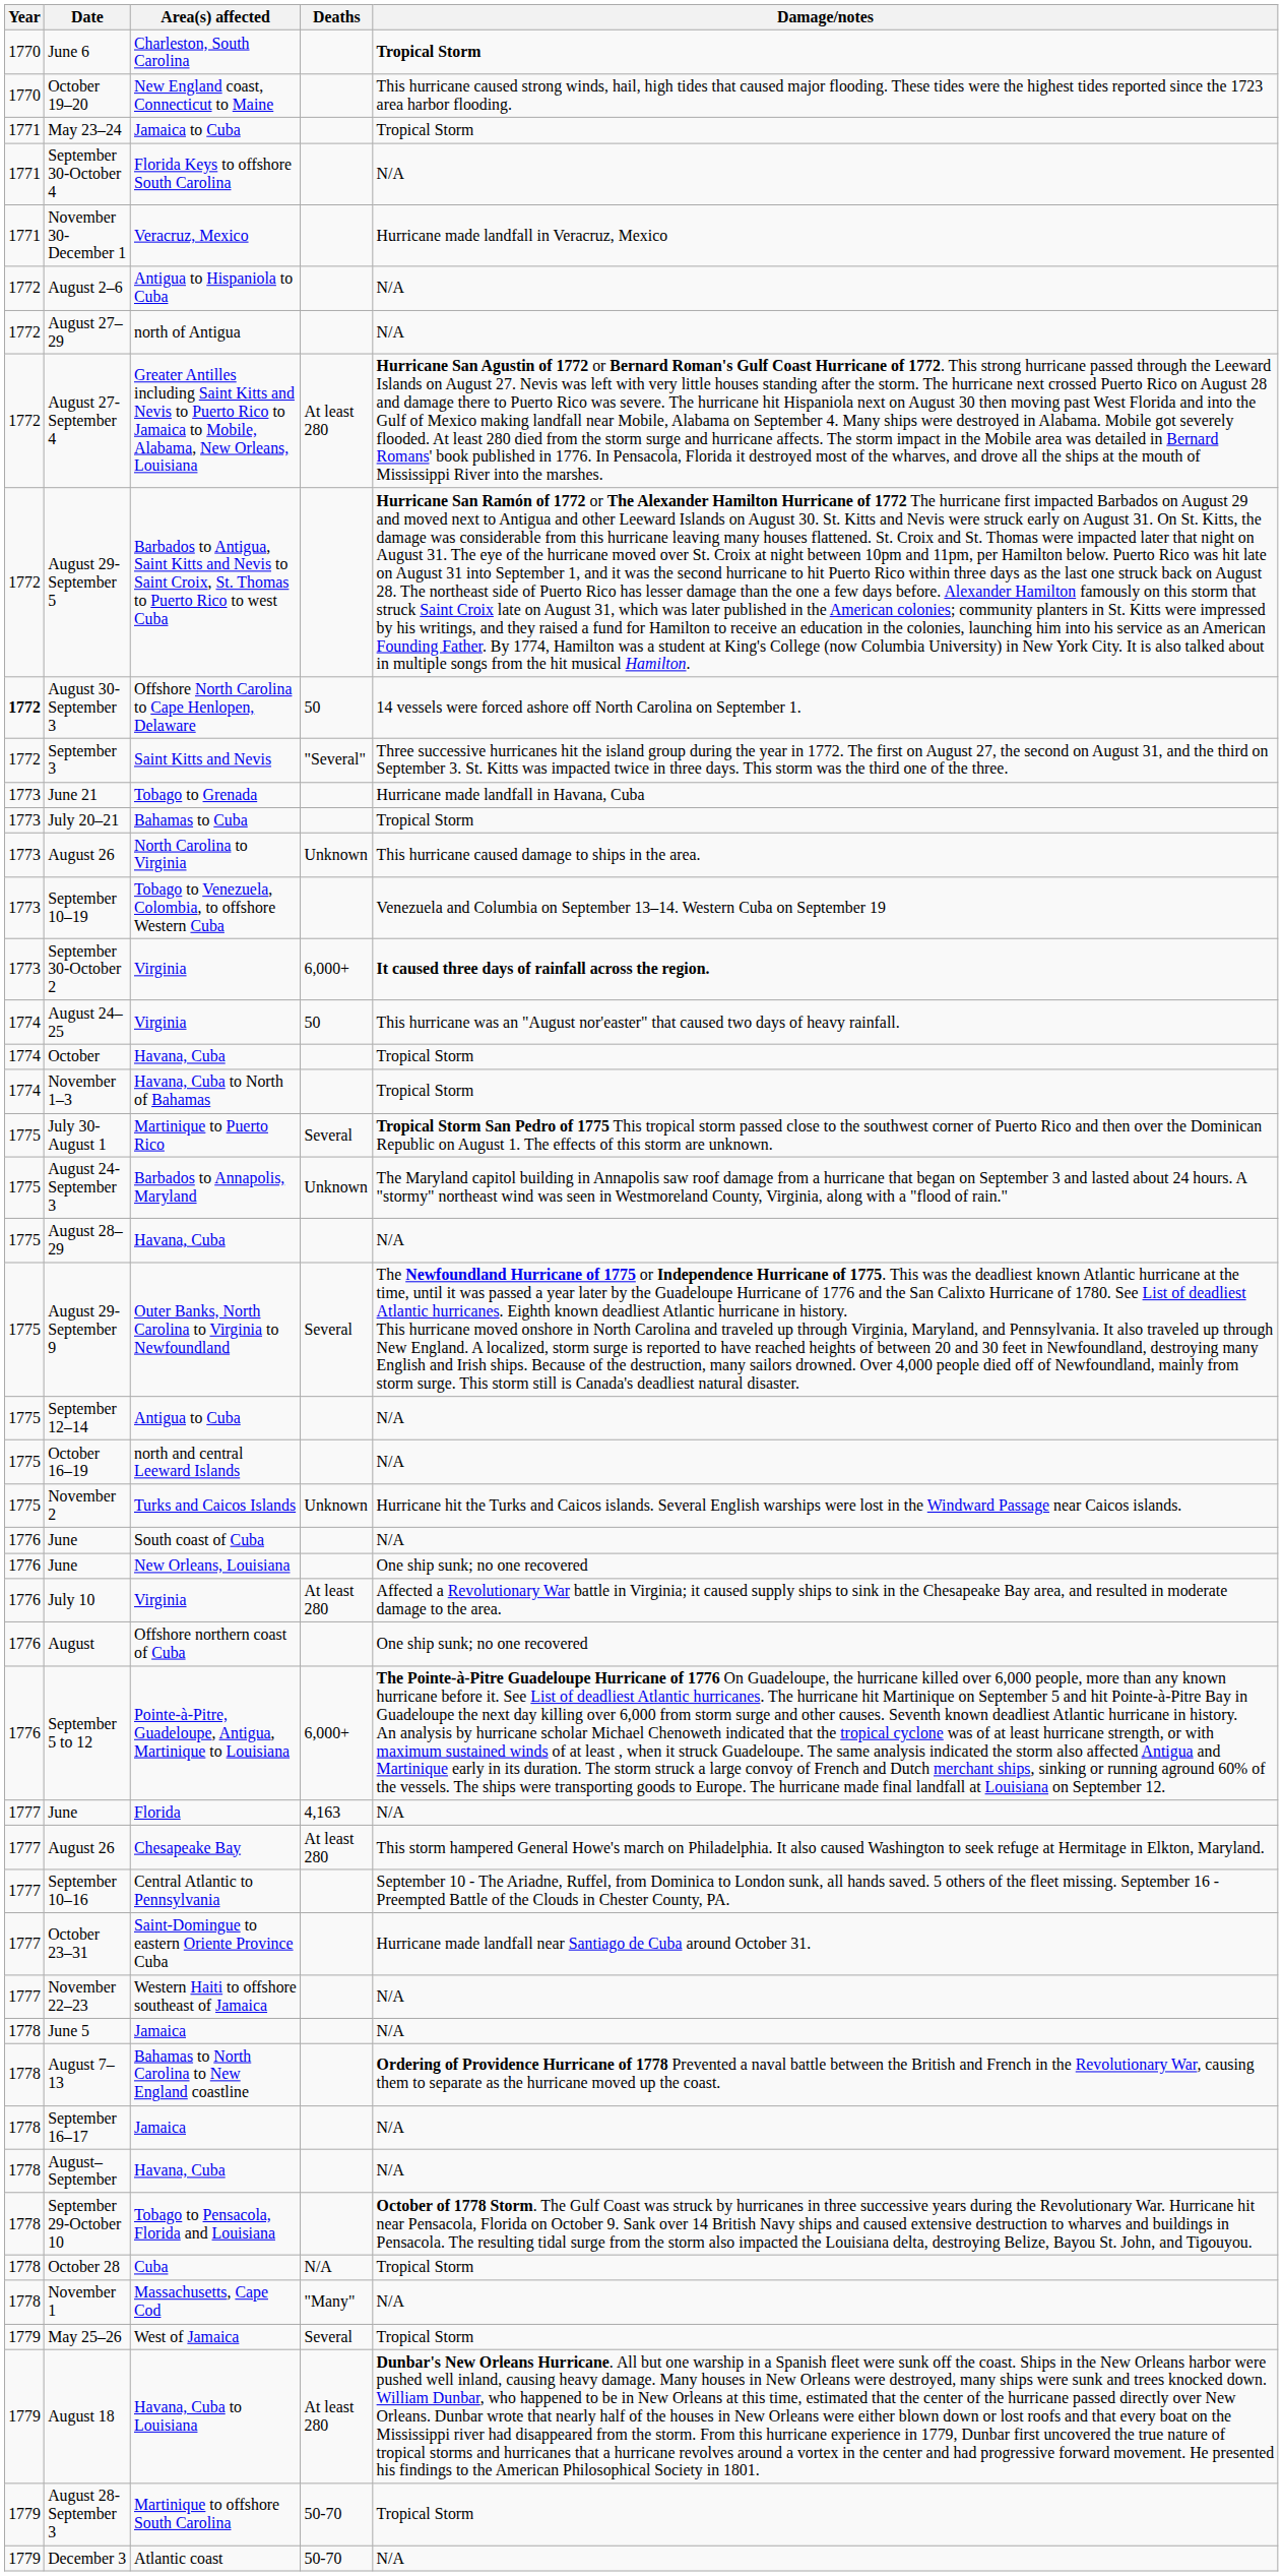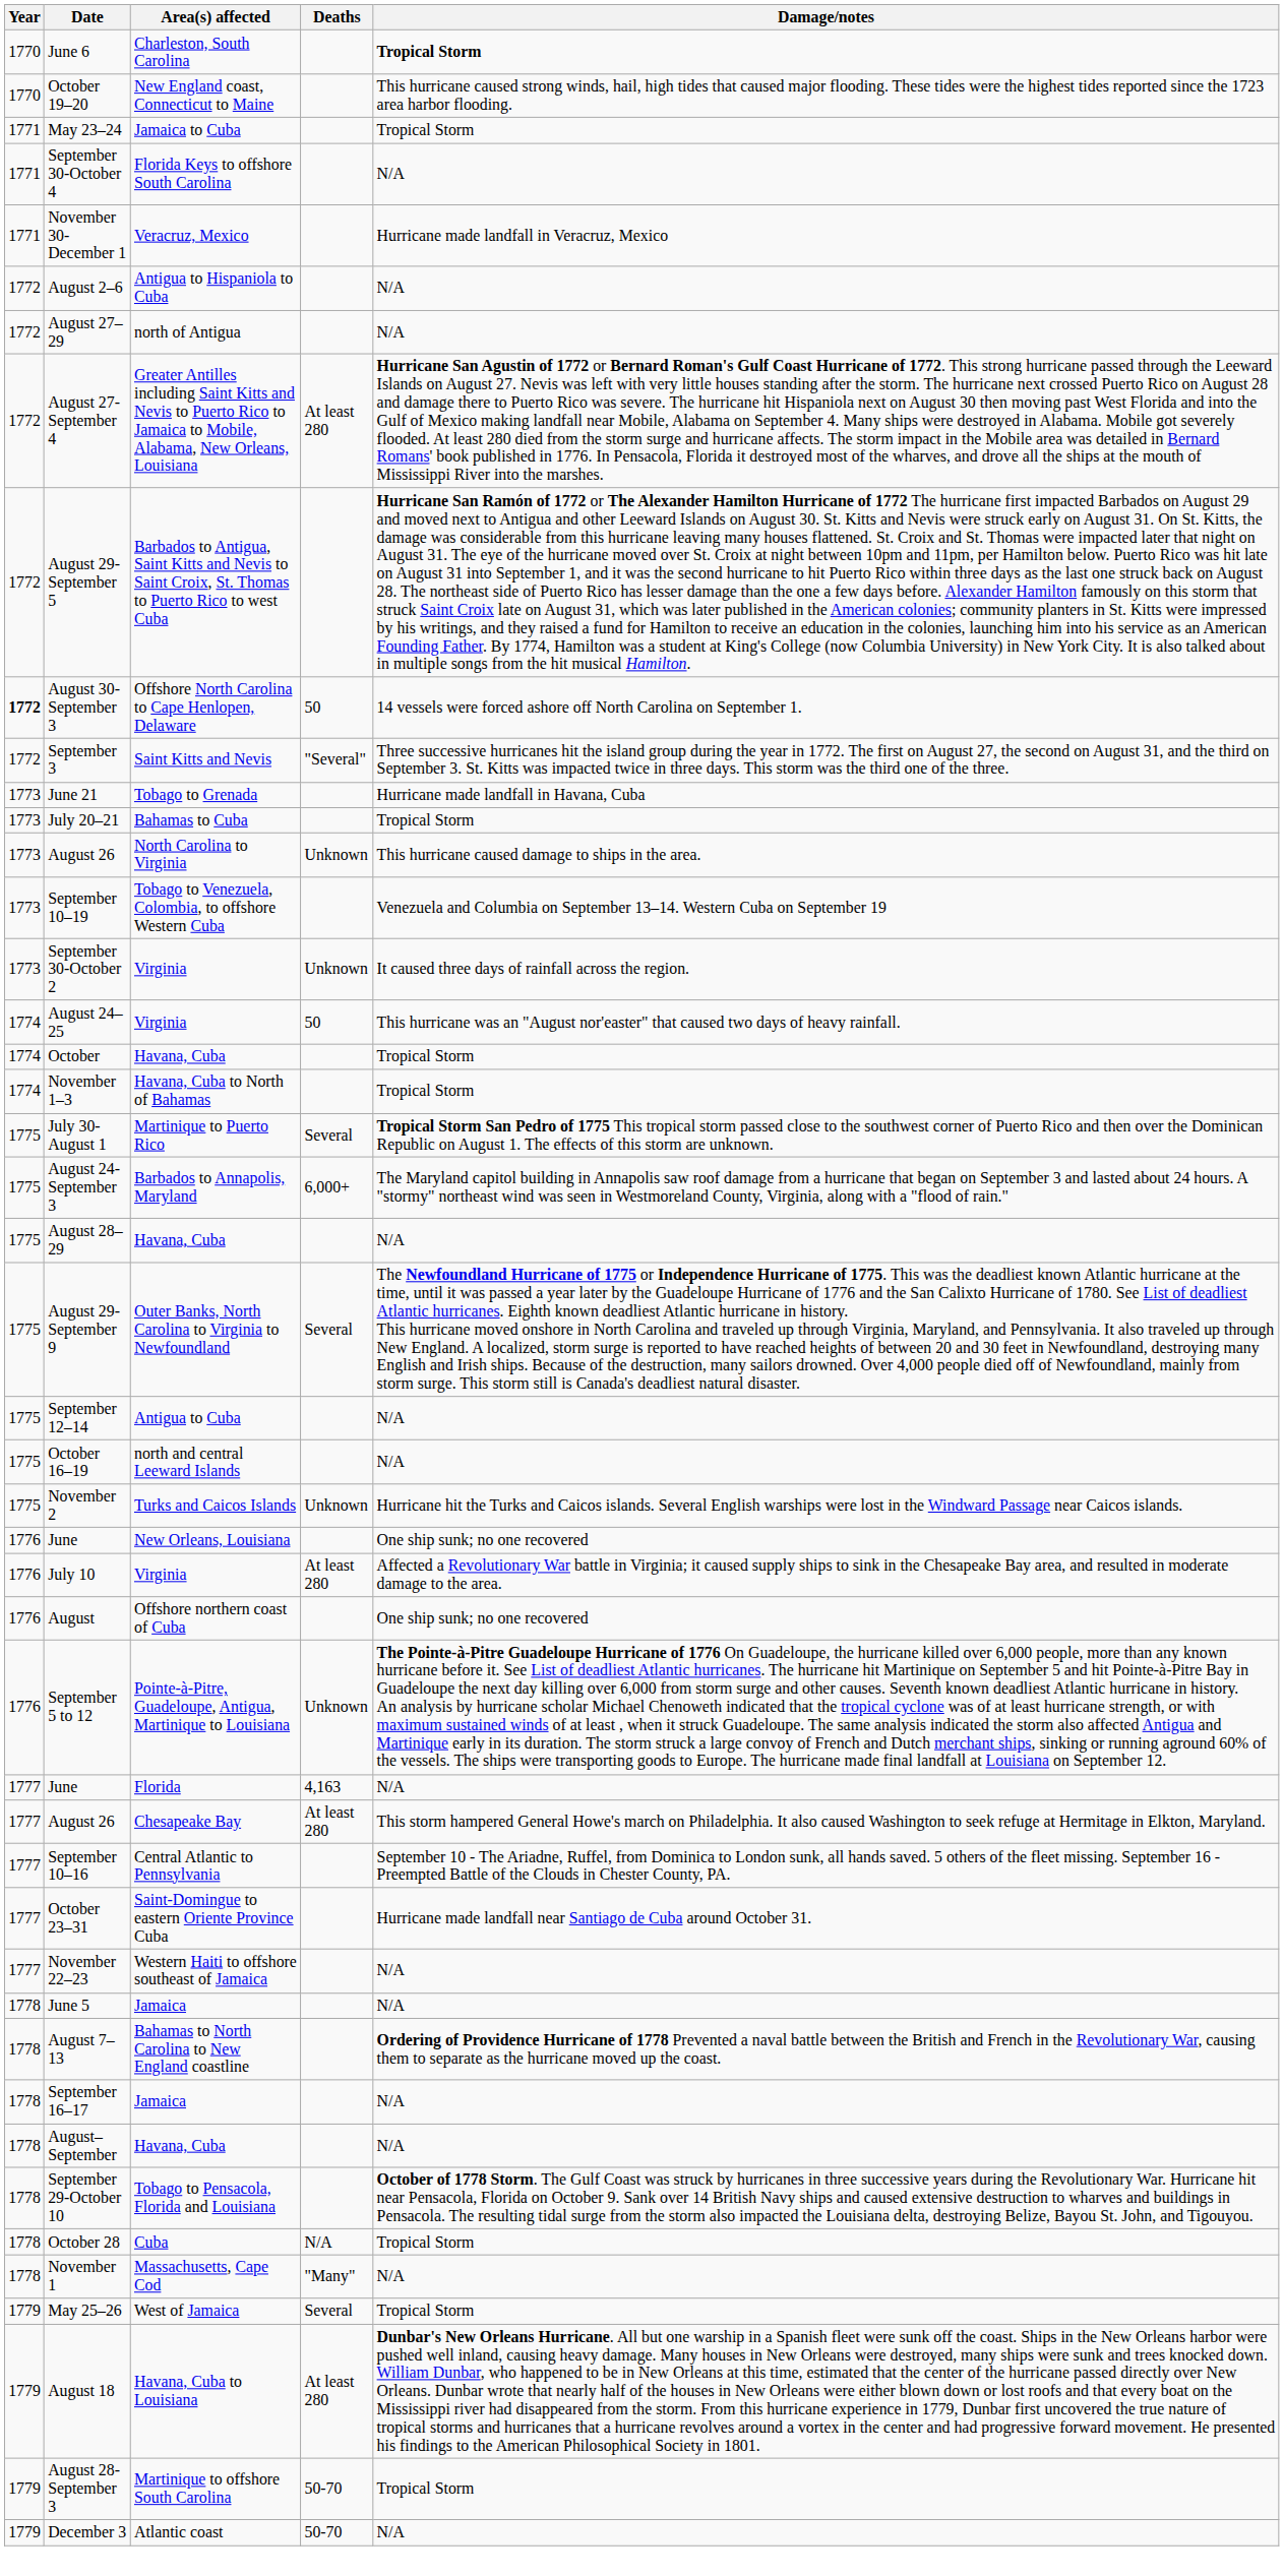September 30-October 2 | Deaths: 6,000+ -> Unknown
September 30-October 2 | Damage/notes: bold -> normal
August 24-September 3 | Deaths: Unknown -> 6,000+
- row: 1776 | June | South coast of Cuba | N/A
September 5 to 12 | Deaths: 6,000+ -> Unknown
